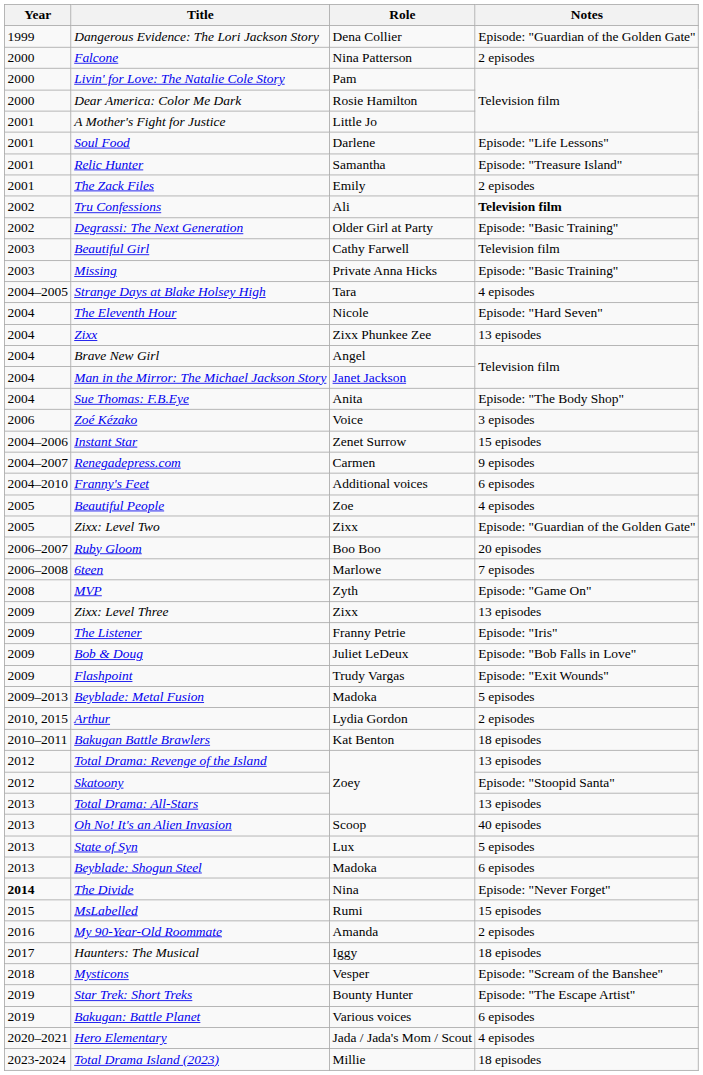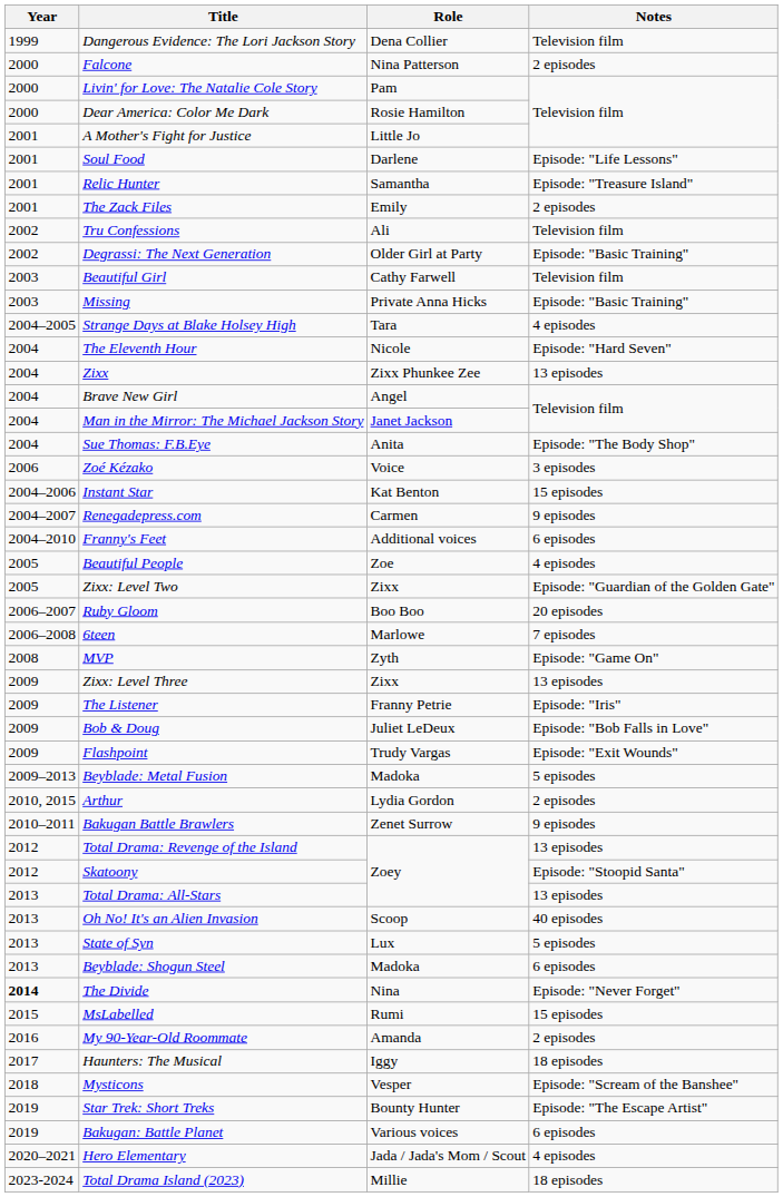Dangerous Evidence: The Lori Jackson Story | Notes: Episode: "Guardian of the Golden Gate" -> Television film
Tru Confessions | Notes: bold -> normal
Instant Star | Role: Zenet Surrow -> Kat Benton
Bakugan Battle Brawlers | Role: Kat Benton -> Zenet Surrow
Bakugan Battle Brawlers | Notes: 18 episodes -> 9 episodes
